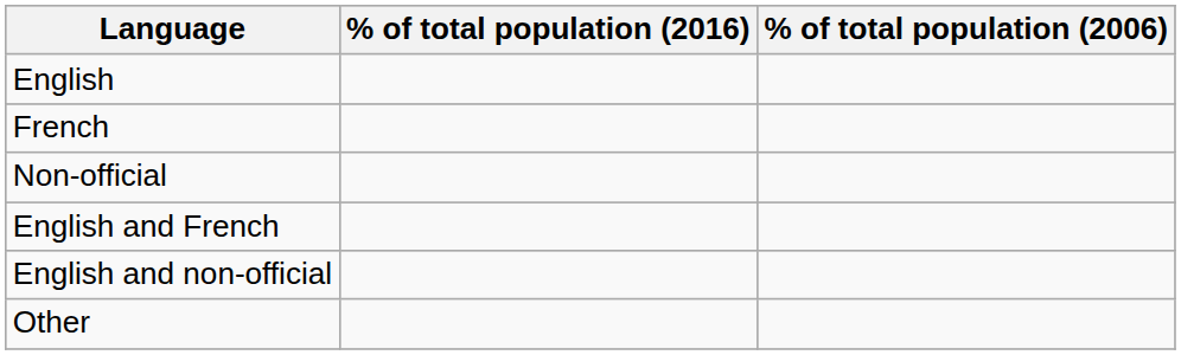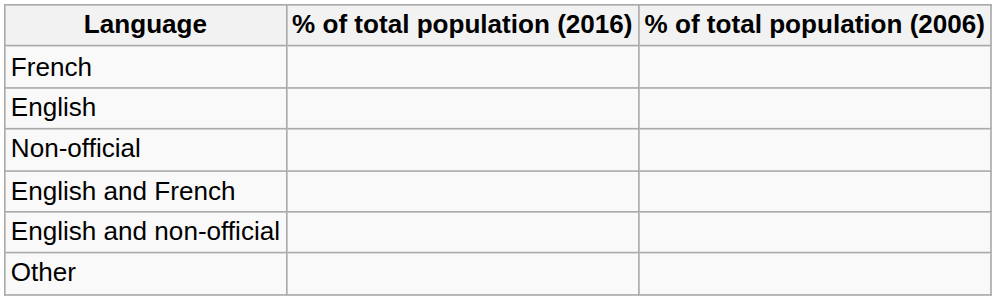rows swapped: English <-> French
